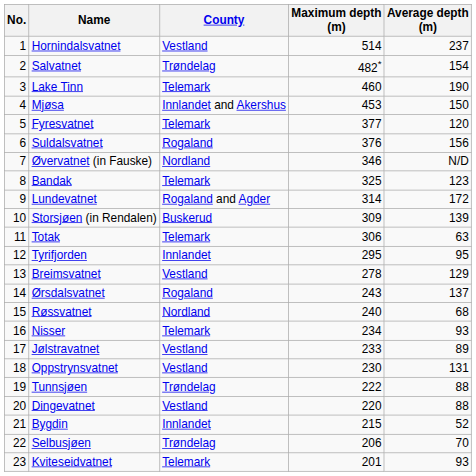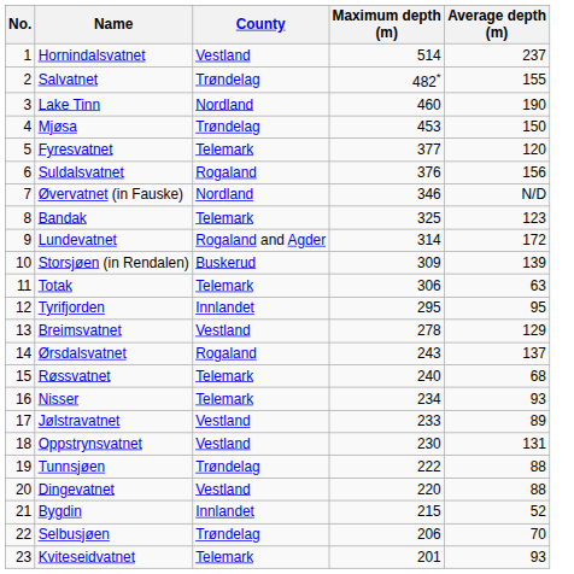Salvatnet | Average depth (m): 154 -> 155
Lake Tinn | County: Telemark -> Nordland
Mjøsa | County: Innlandet and Akershus -> Trøndelag
Røssvatnet | County: Nordland -> Telemark
